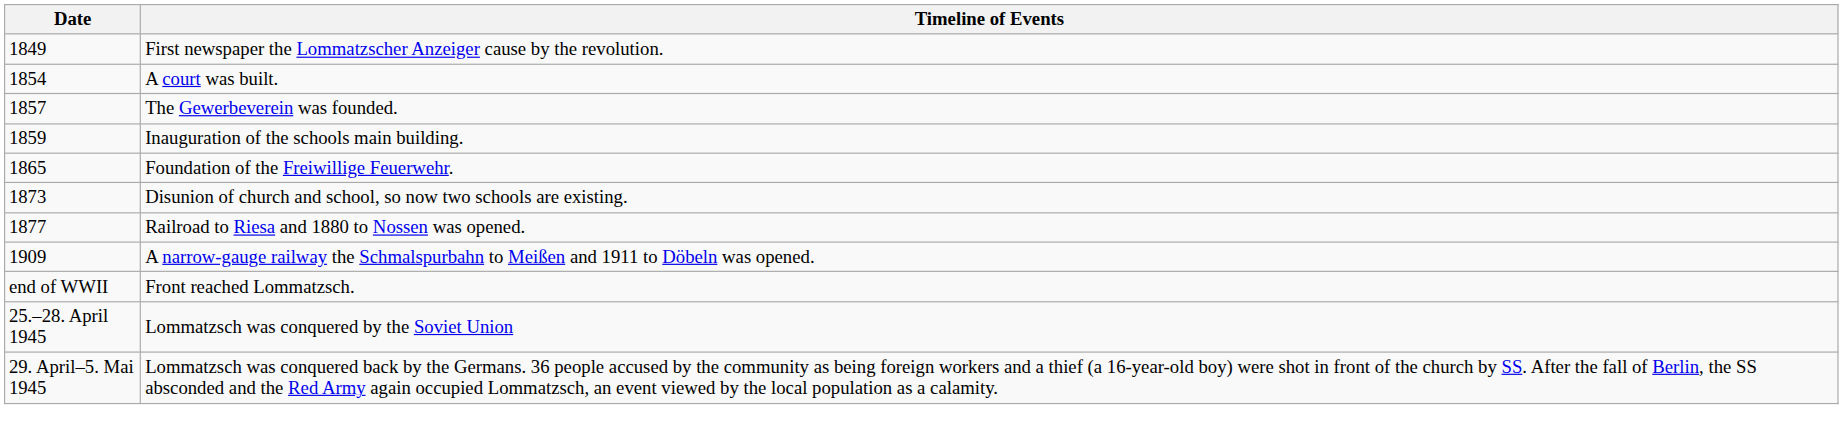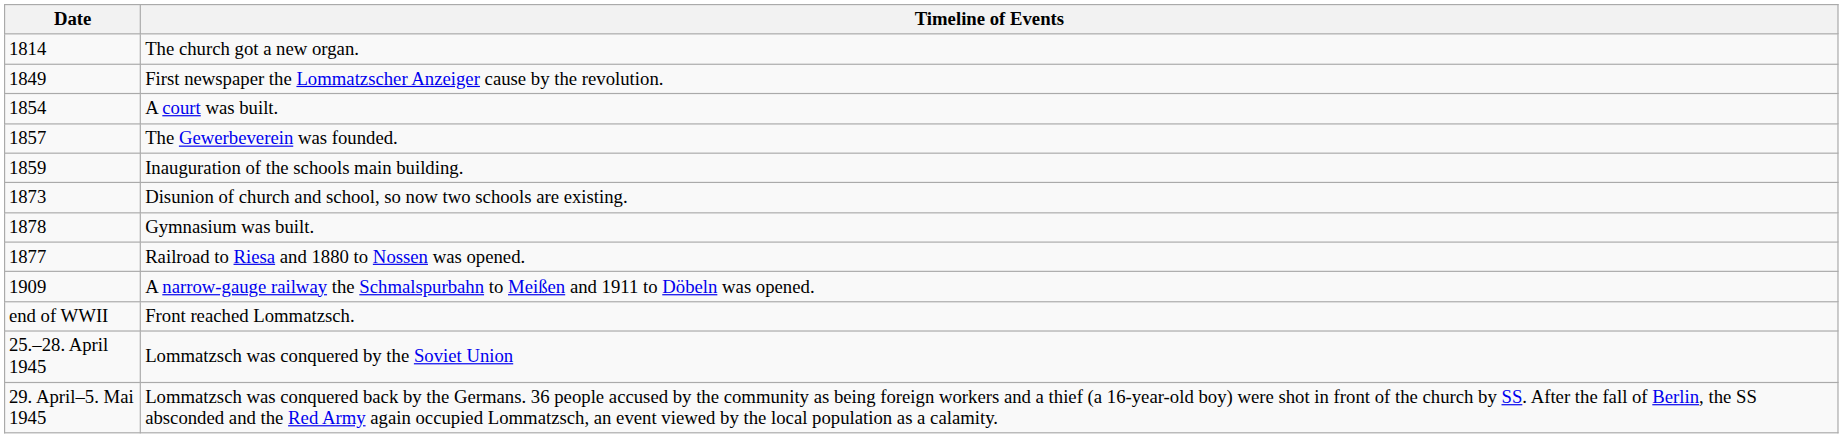+ row: 1814 | The church got a new organ.
- row: 1865 | Foundation of the Freiwillige Feuerwehr.
+ row: 1878 | Gymnasium was built.
